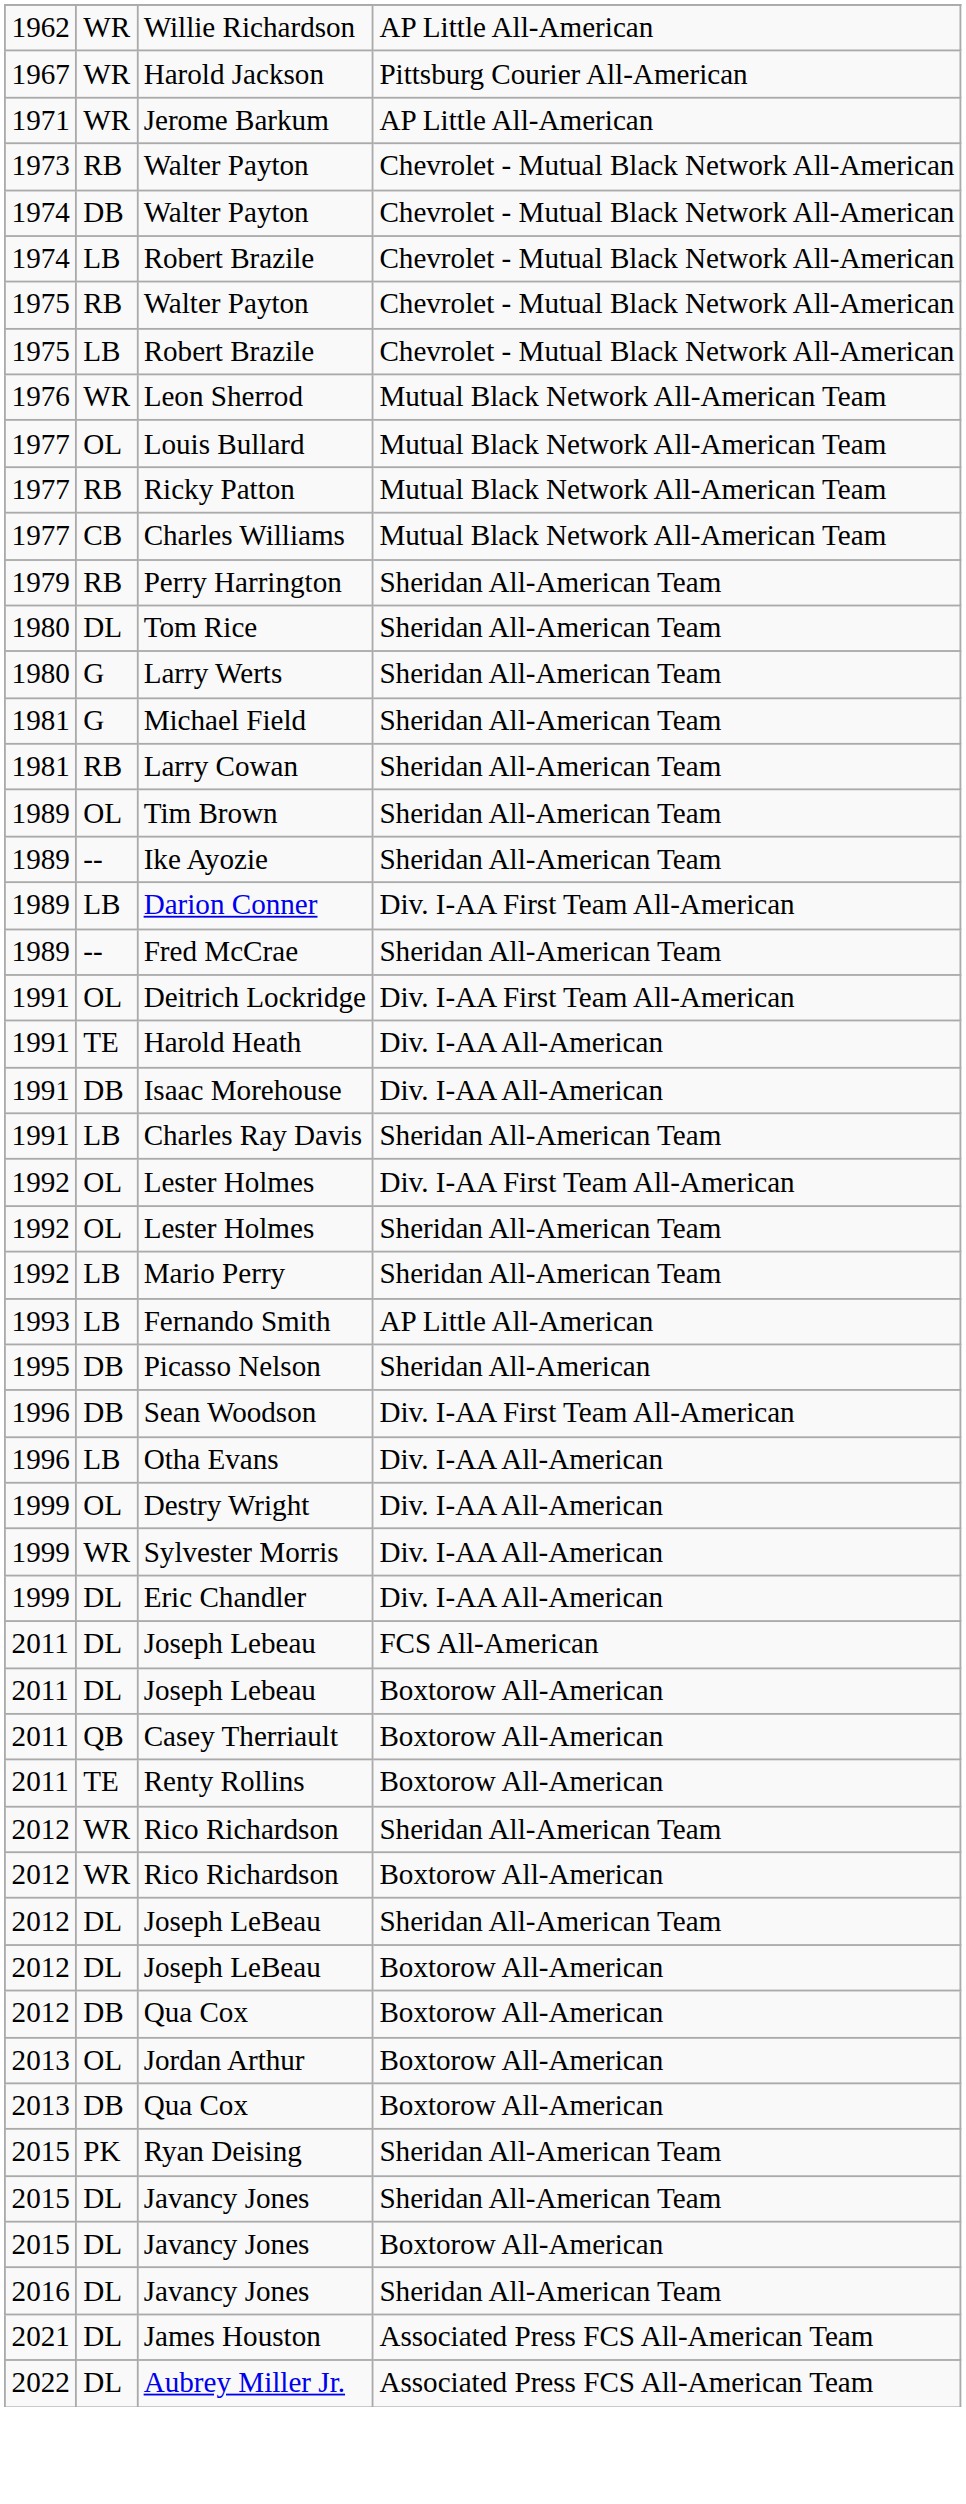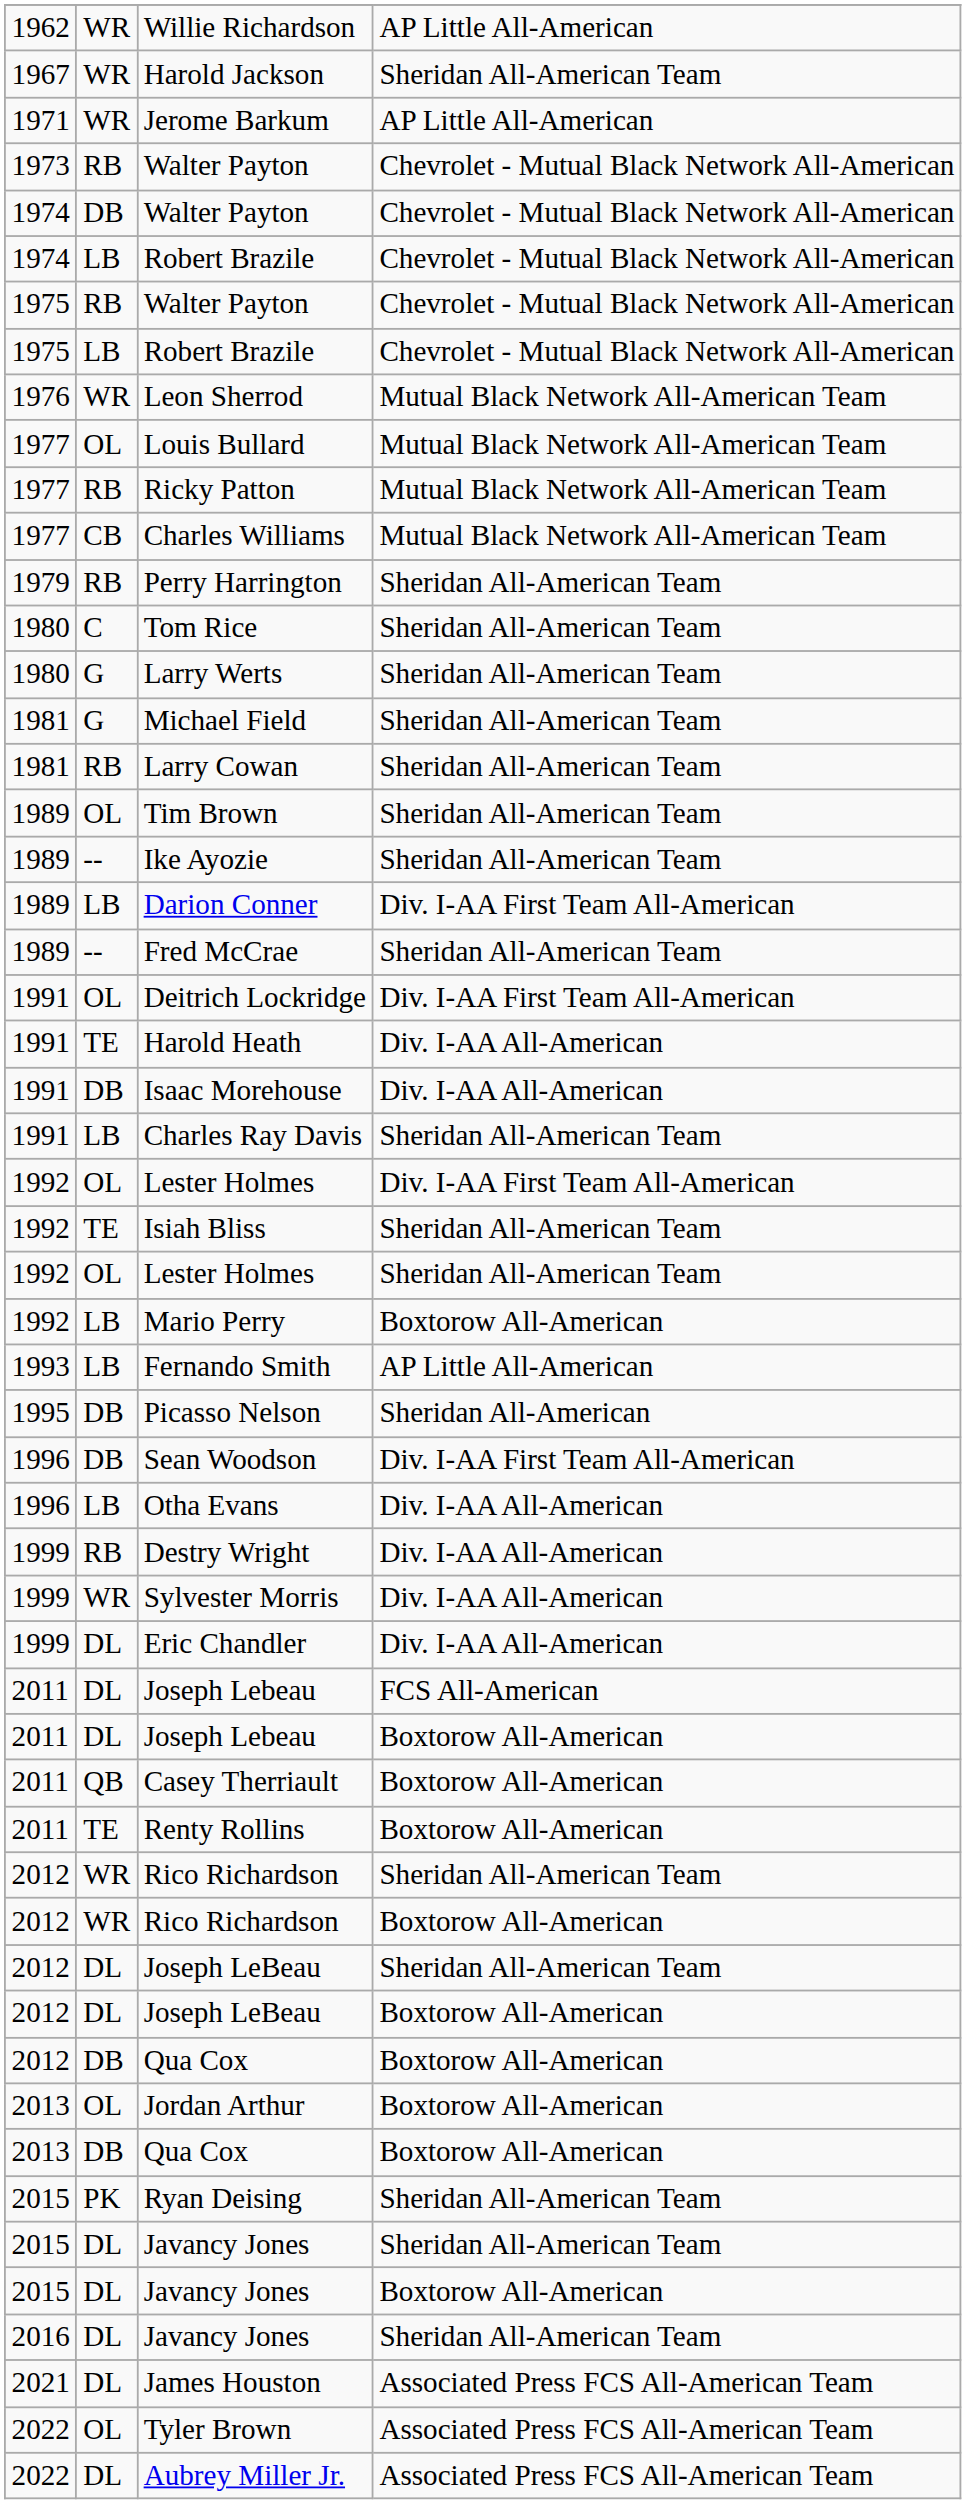Harold Jackson | column 4: Pittsburg Courier All-American -> Sheridan All-American Team
Tom Rice | column 2: DL -> C
+ row: 1992 | TE | Isiah Bliss | Sheridan All-American Team
Mario Perry | column 4: Sheridan All-American Team -> Boxtorow All-American
Destry Wright | column 2: OL -> RB
+ row: 2022 | OL | Tyler Brown | Associated Press FCS All-American Team
